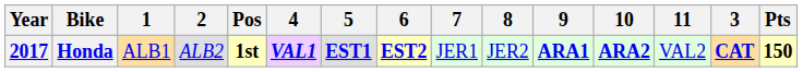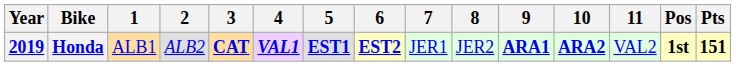columns swapped: 3 <-> Pos
Honda | Year: 2017 -> 2019
Honda | Pts: 150 -> 151
